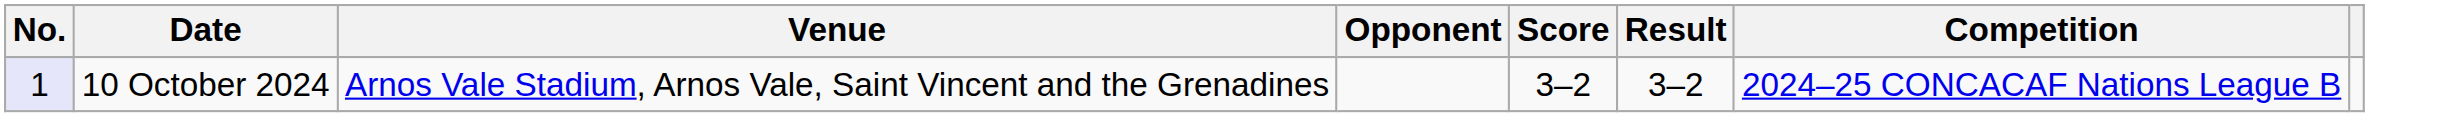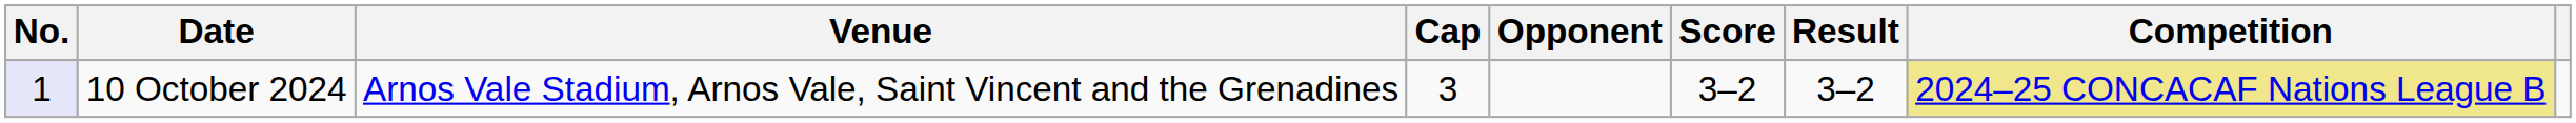+ column: Cap | 3
10 October 2024 | Competition: no background -> khaki background
